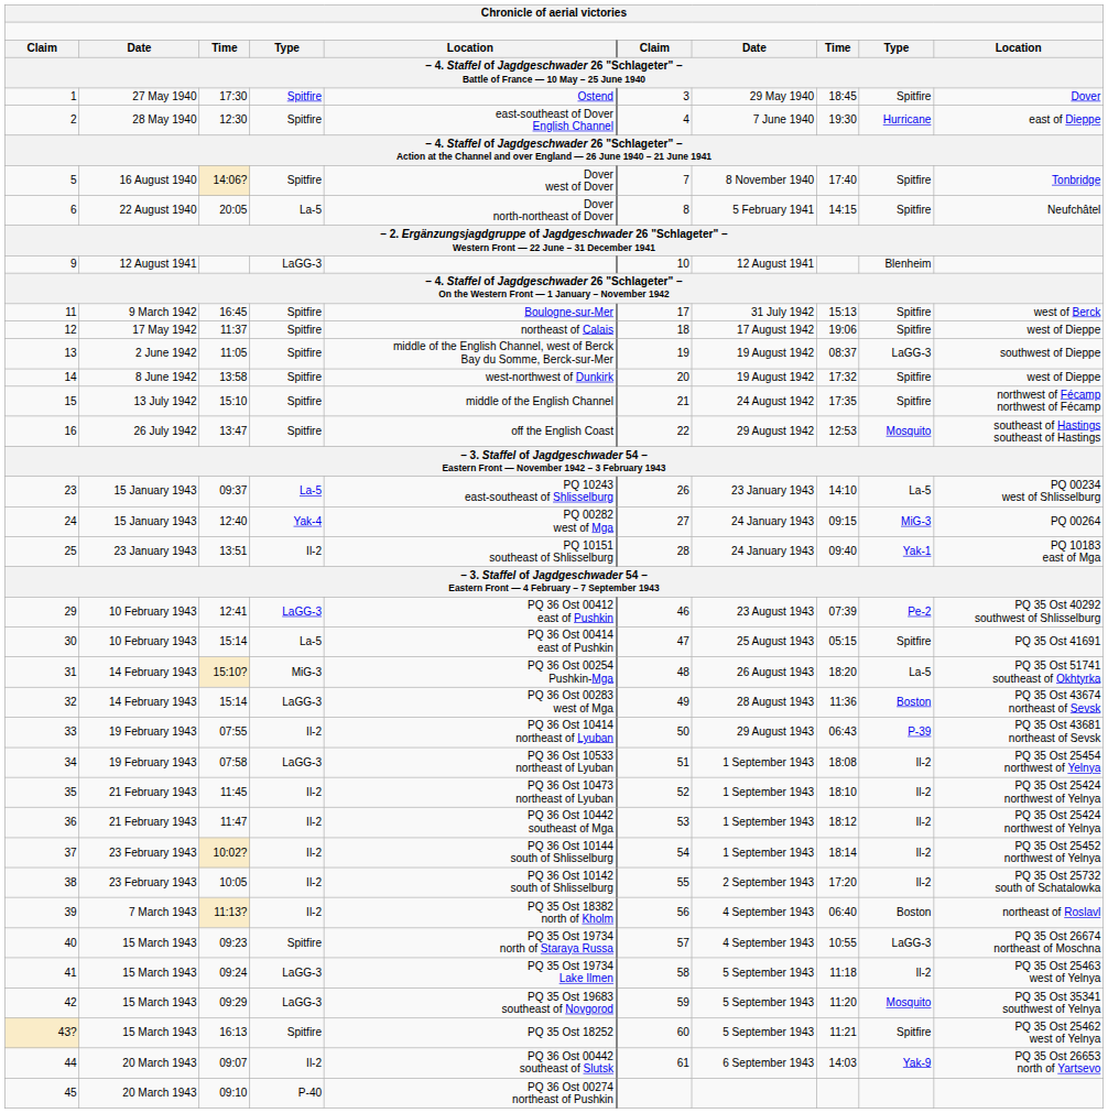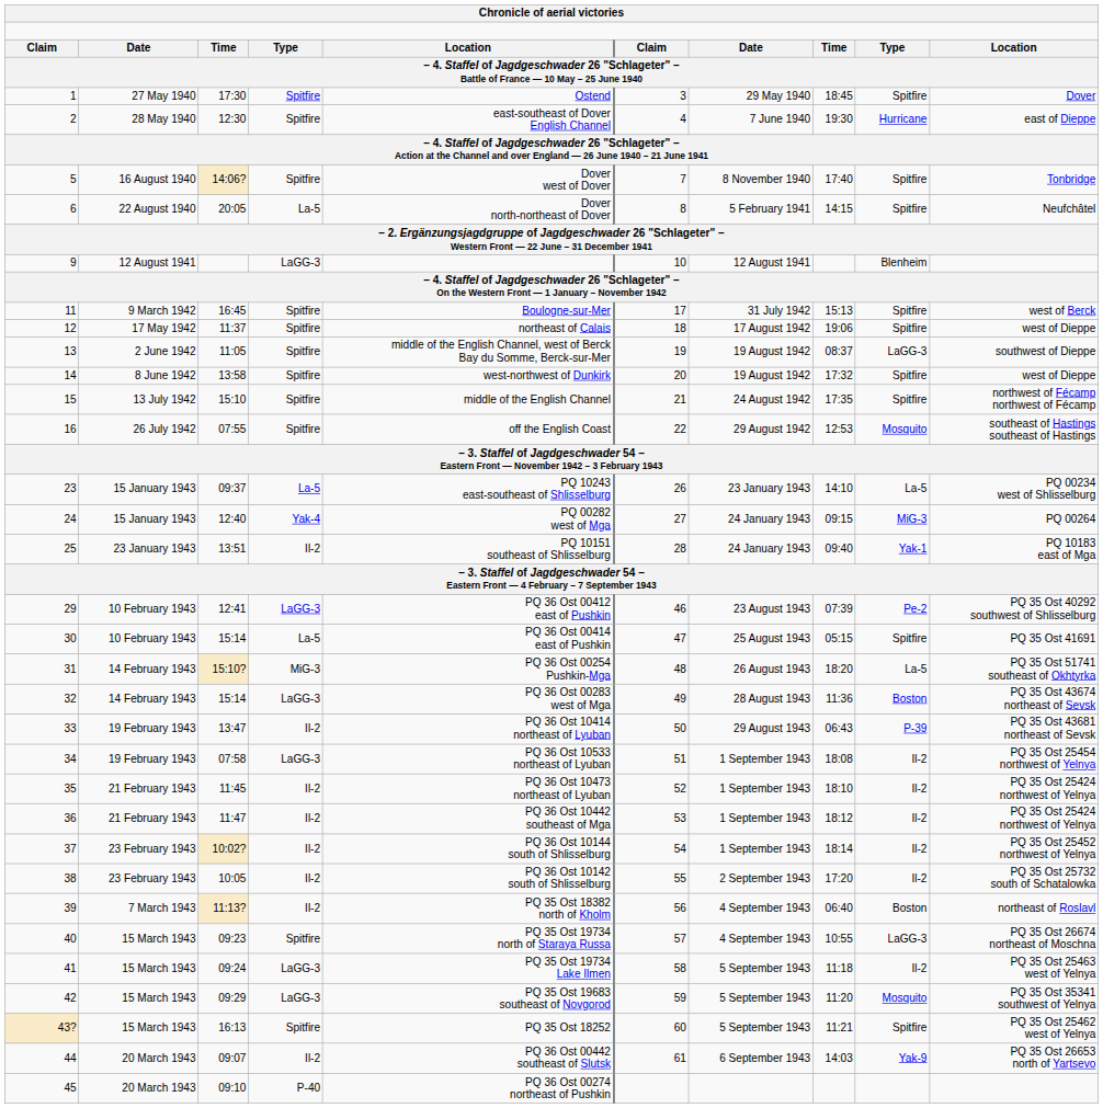16 | column 3: 13:47 -> 07:55
33 | column 3: 07:55 -> 13:47
